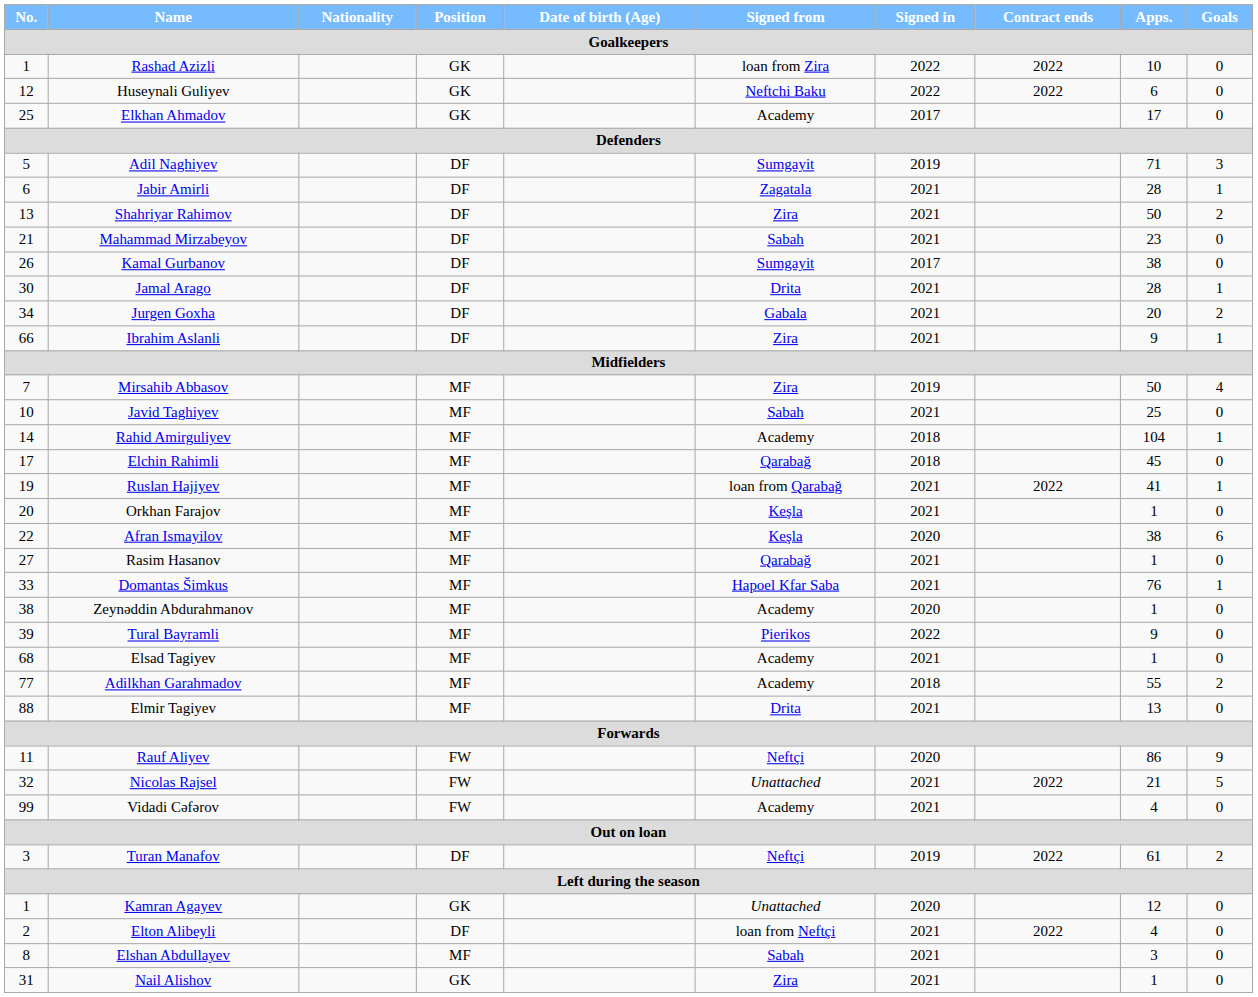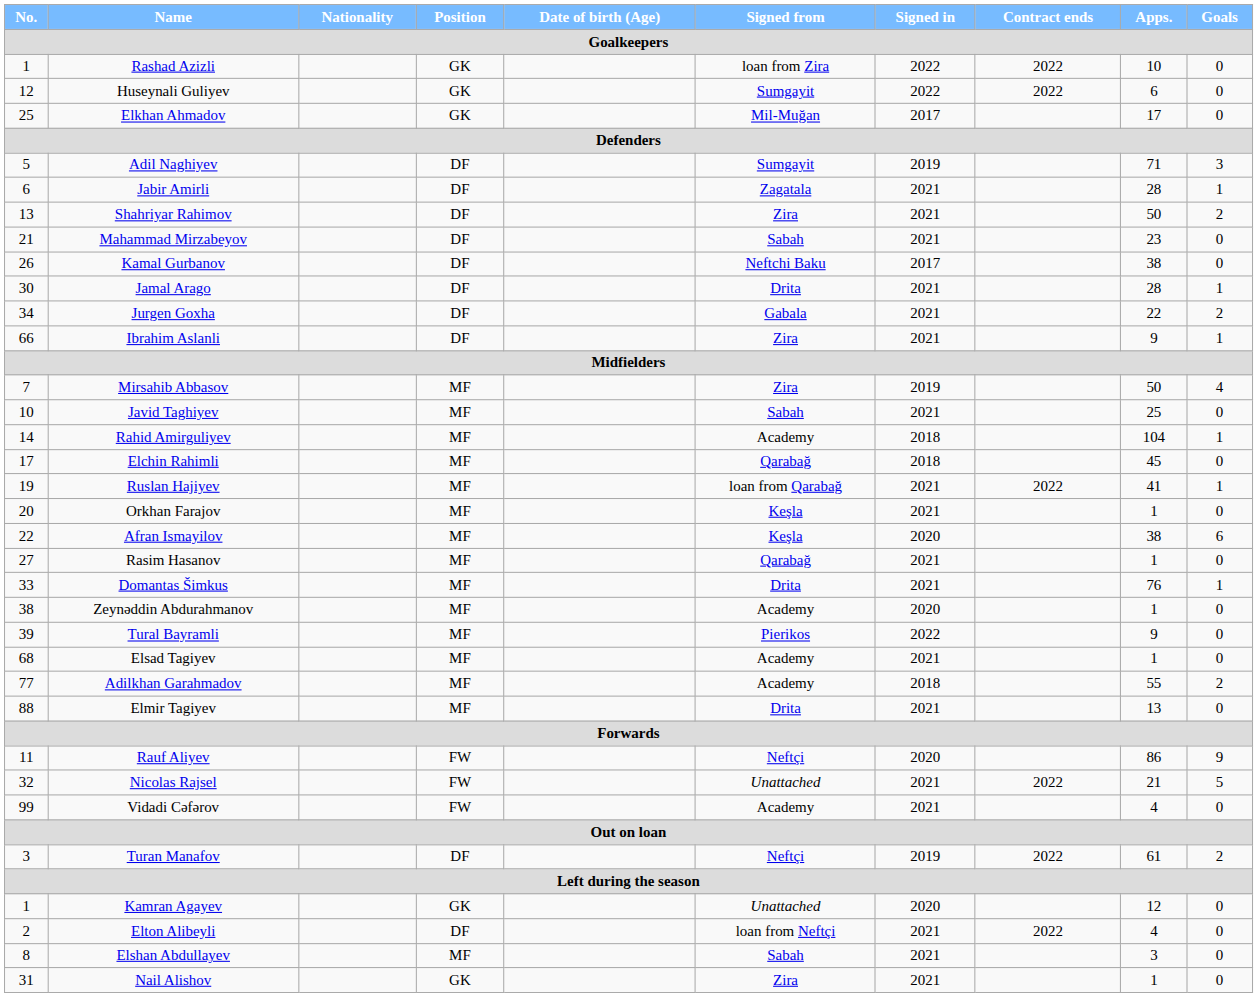Huseynali Guliyev | Signed from: Neftchi Baku -> Sumgayit
Elkhan Ahmadov | Signed from: Academy -> Mil-Muğan
Kamal Gurbanov | Signed from: Sumgayit -> Neftchi Baku
Jurgen Goxha | Apps.: 20 -> 22
Domantas Šimkus | Signed from: Hapoel Kfar Saba -> Drita
